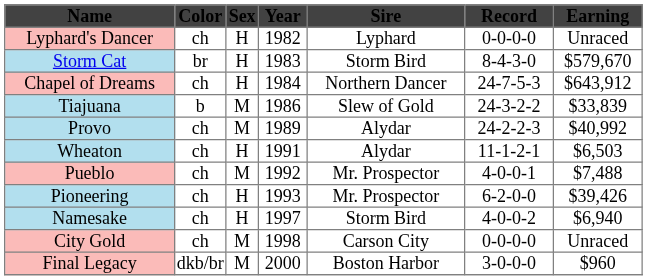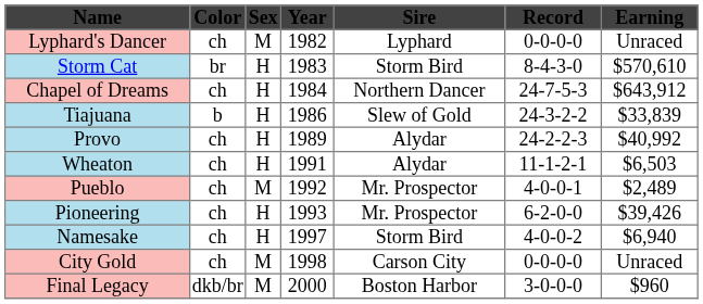Lyphard's Dancer | column 3: H -> M
Storm Cat | column 7: $579,670 -> $570,610
Tiajuana | column 3: M -> H
Provo | column 3: M -> H
Pueblo | column 7: $7,488 -> $2,489
